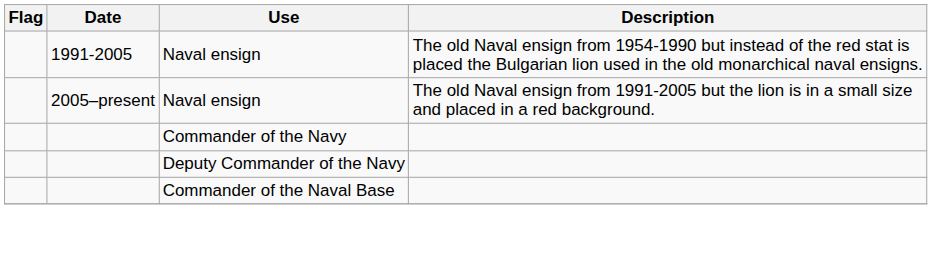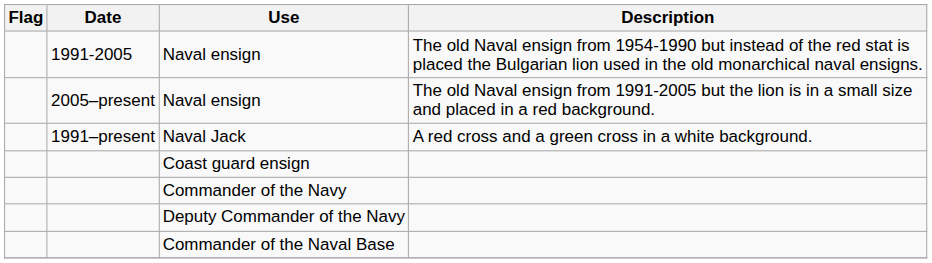+ row: 1991–present | Naval Jack | A red cross and a green cross in a white background.
+ row: Coast guard ensign
